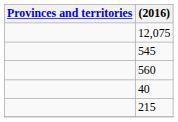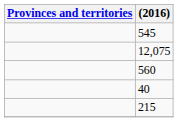rows swapped: 12,075 <-> 545
